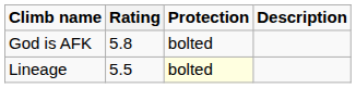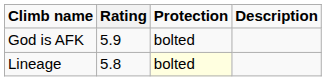God is AFK | Rating: 5.8 -> 5.9
Lineage | Rating: 5.5 -> 5.8
